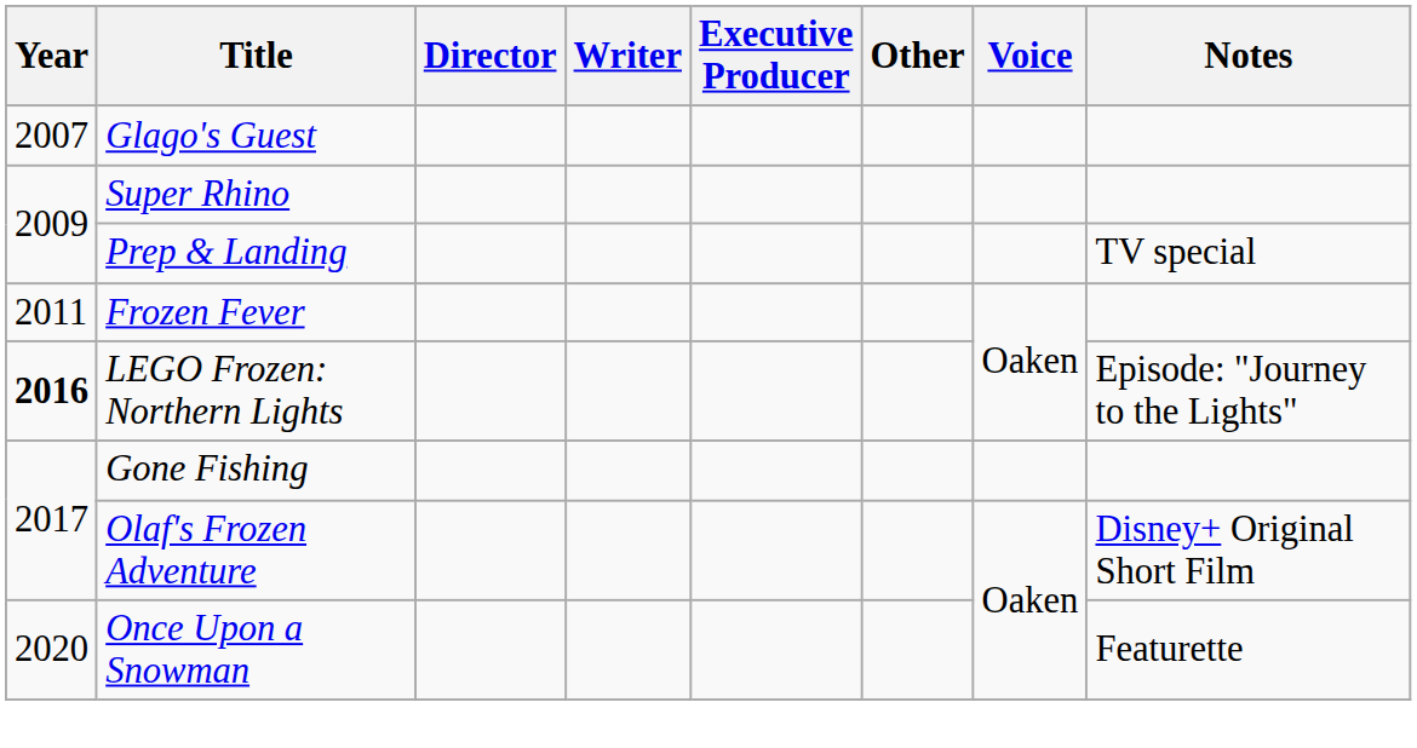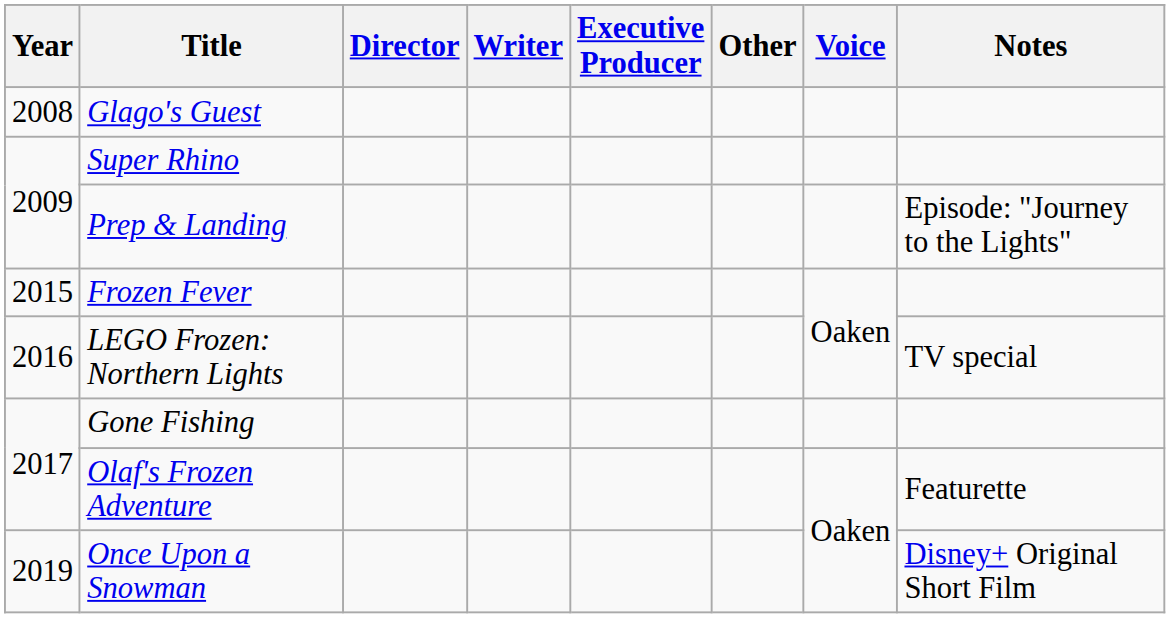Glago's Guest | Year: 2007 -> 2008
Prep & Landing | Notes: TV special -> Episode: "Journey to the Lights"
Frozen Fever | Year: 2011 -> 2015
LEGO Frozen: Northern Lights | Year: bold -> normal
LEGO Frozen: Northern Lights | Notes: Episode: "Journey to the Lights" -> TV special
Olaf's Frozen Adventure | Notes: Disney+ Original Short Film -> Featurette
Once Upon a Snowman | Year: 2020 -> 2019
Once Upon a Snowman | Notes: Featurette -> Disney+ Original Short Film
